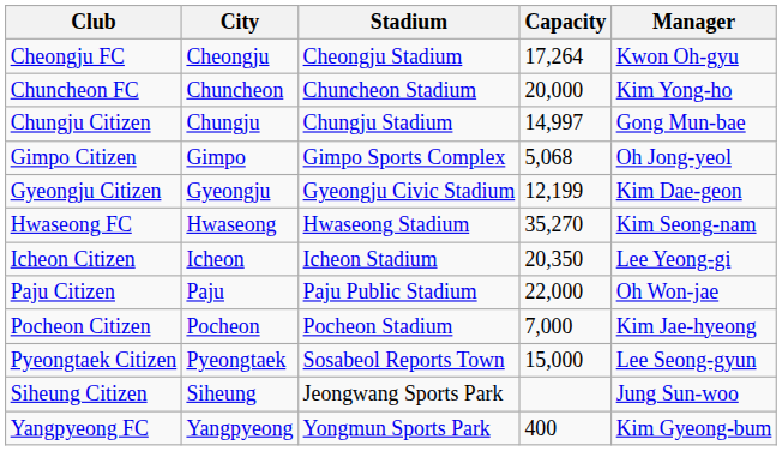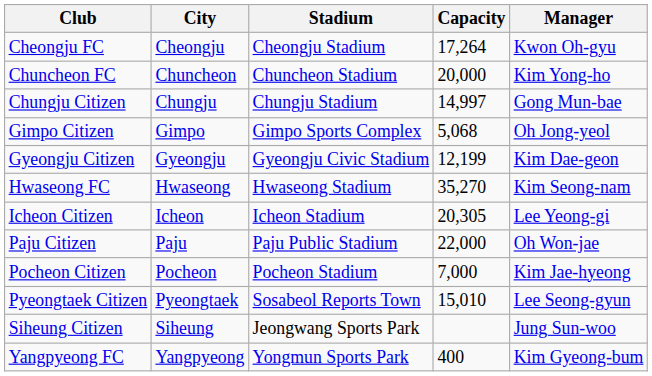Icheon Citizen | Capacity: 20,350 -> 20,305
Pyeongtaek Citizen | Capacity: 15,000 -> 15,010
